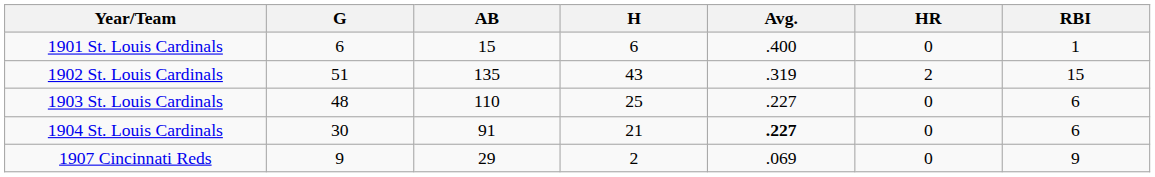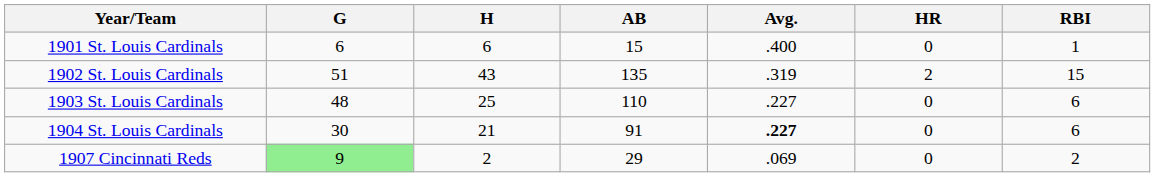columns swapped: AB <-> H
1907 Cincinnati Reds | G: no background -> lightgreen background
1907 Cincinnati Reds | RBI: 9 -> 2
